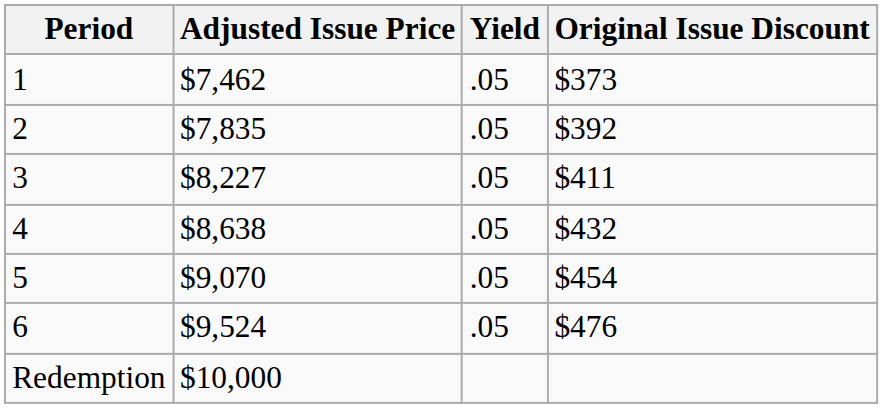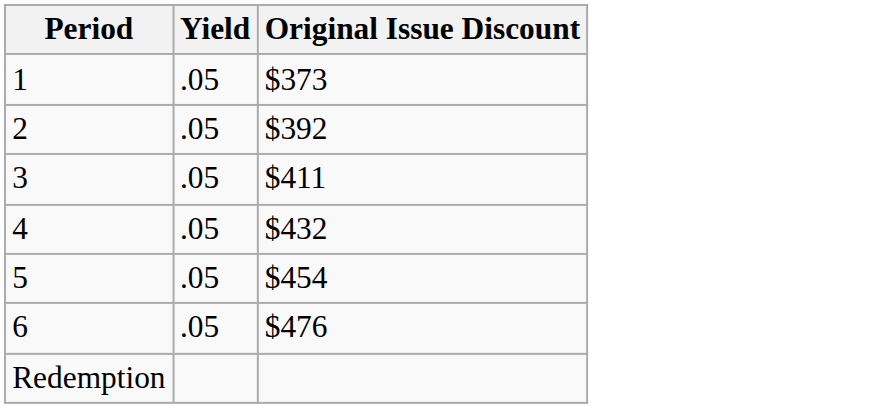- column: Adjusted Issue Price | $7,462 | $7,835 | $8,227 | $8,638 | $9,070 | $9,524 | $10,000
